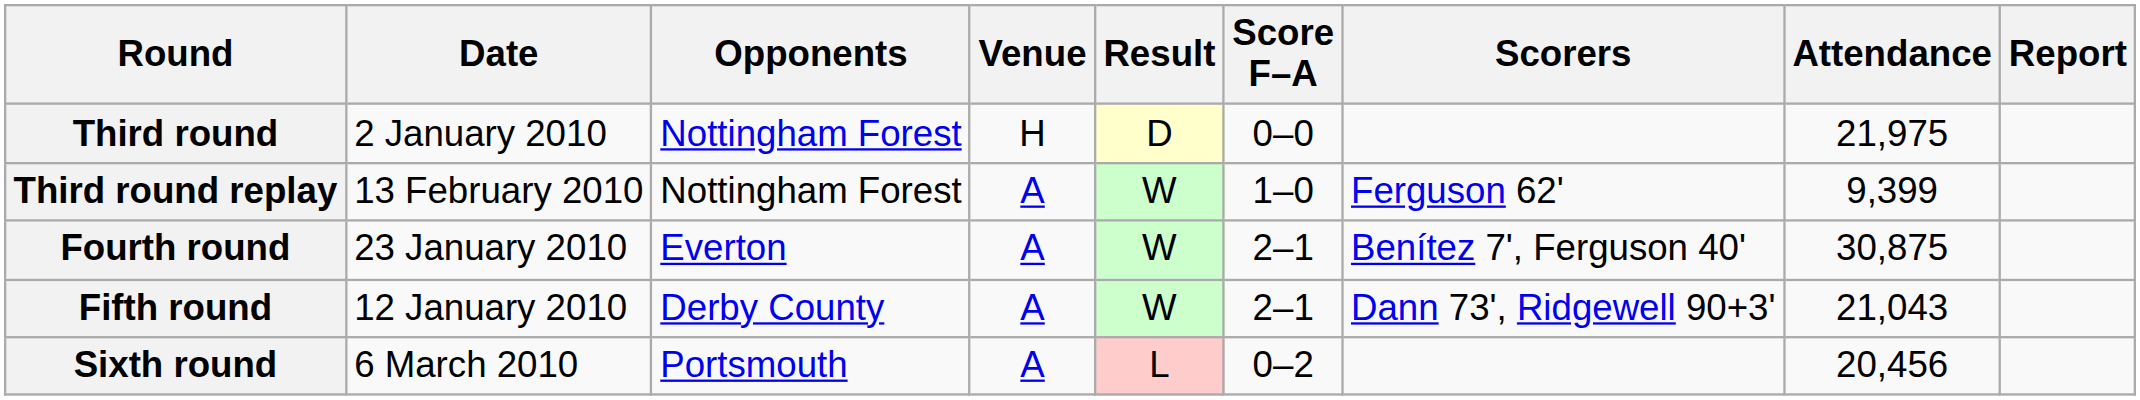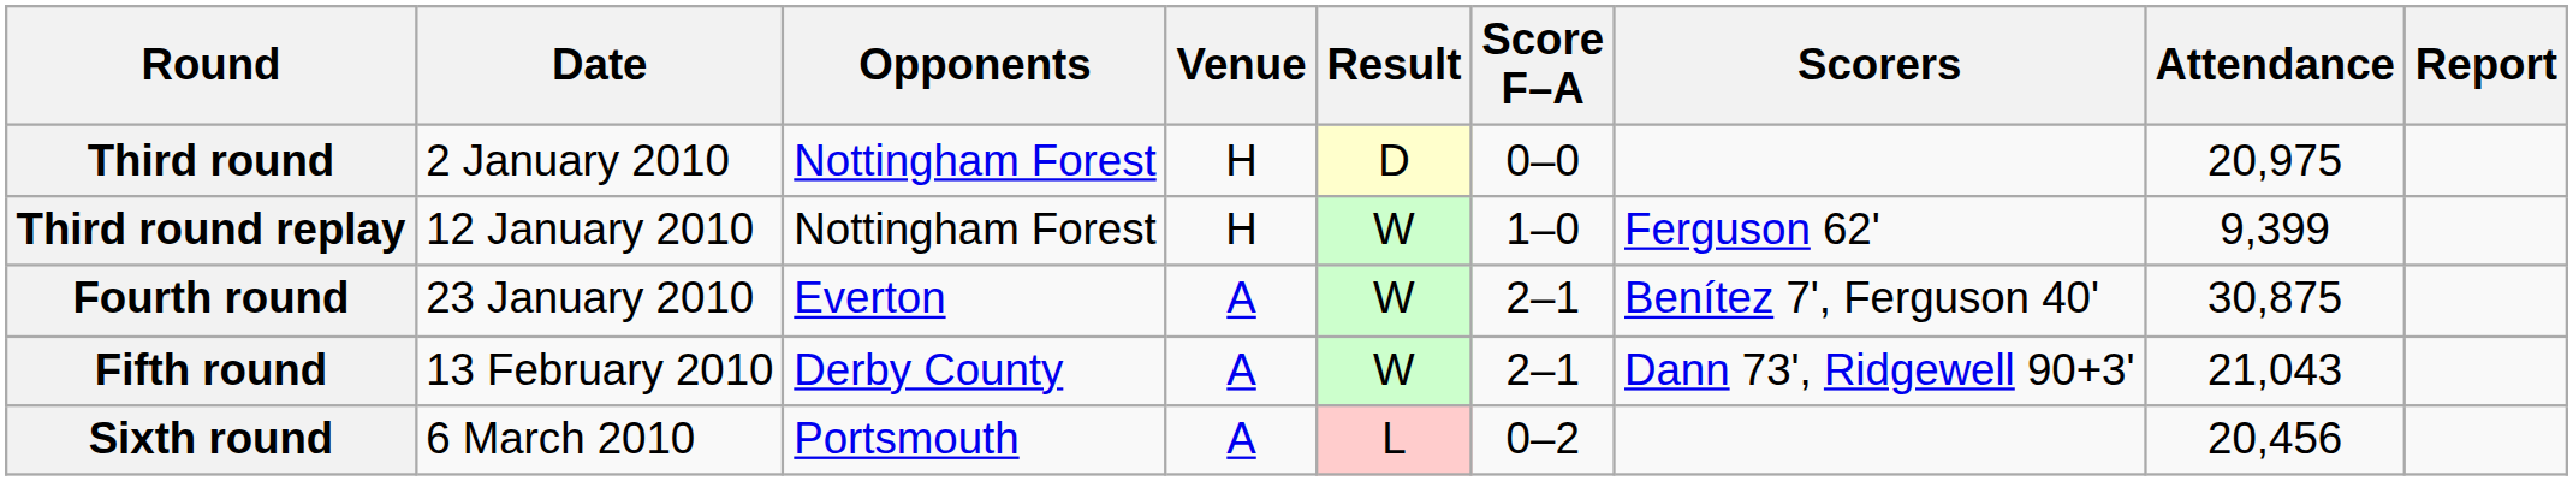Third round | Attendance: 21,975 -> 20,975
Third round replay | Date: 13 February 2010 -> 12 January 2010
Third round replay | Venue: A -> H
Fifth round | Date: 12 January 2010 -> 13 February 2010
